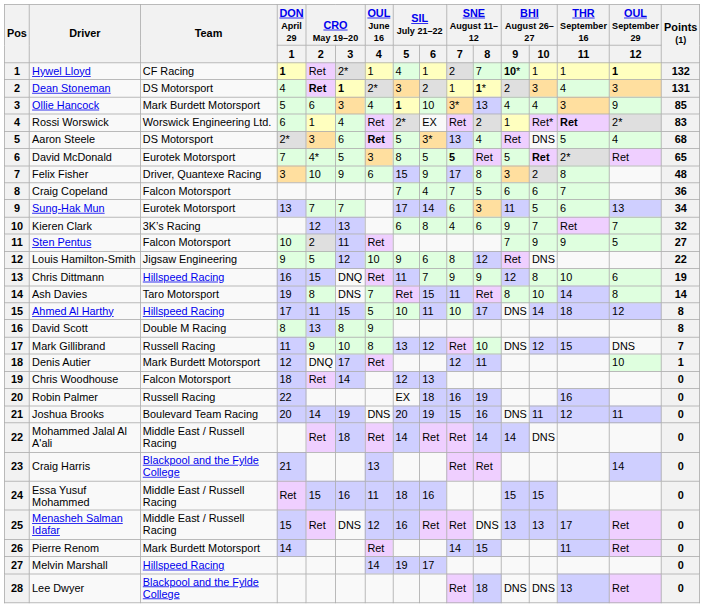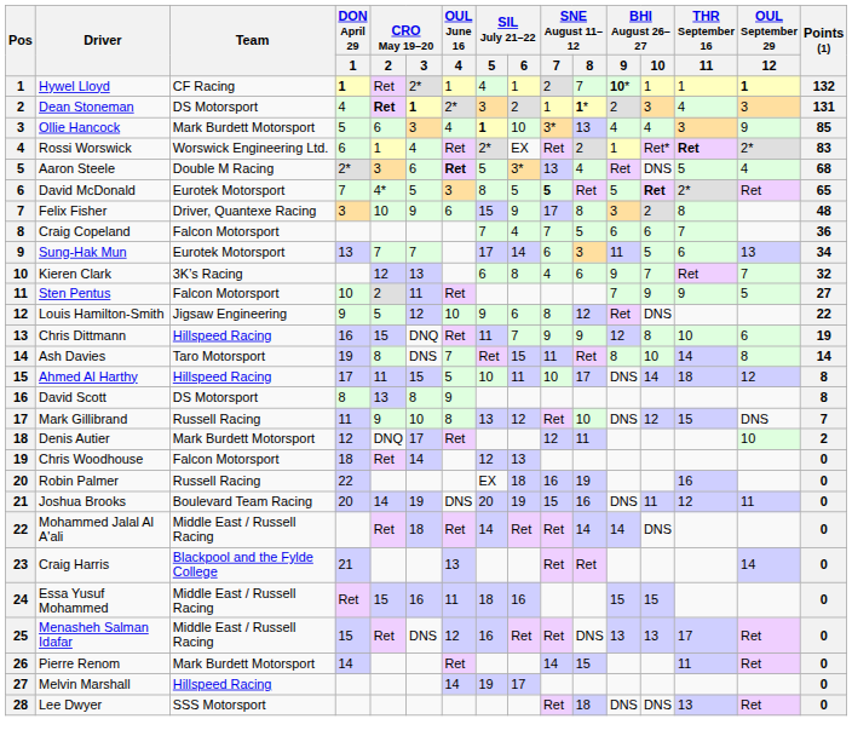Aaron Steele | Team: DS Motorsport -> Double M Racing
David Scott | Team: Double M Racing -> DS Motorsport
Denis Autier | Points (1): 1 -> 2
Lee Dwyer | Team: Blackpool and the Fylde College -> SSS Motorsport
